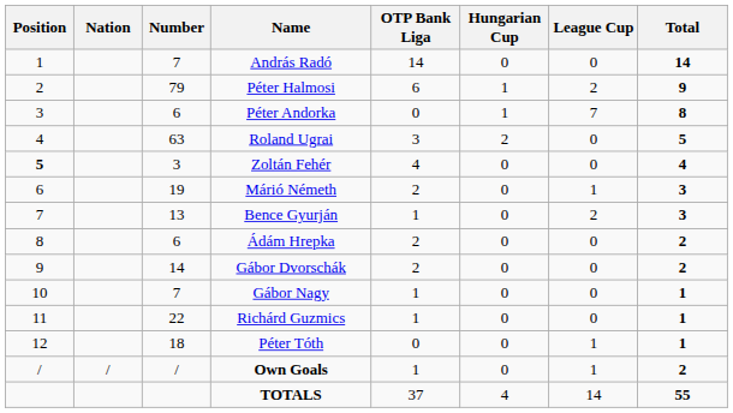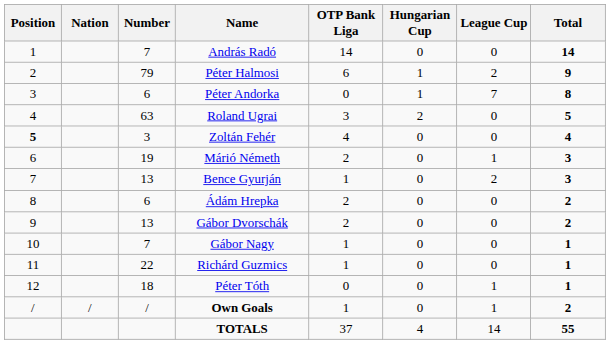Gábor Dvorschák | Number: 14 -> 13
